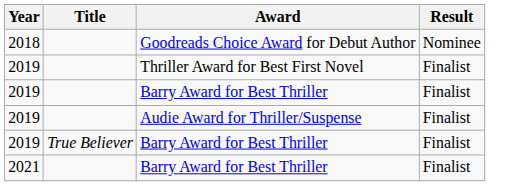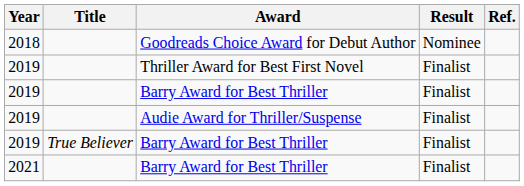+ column: Ref.
